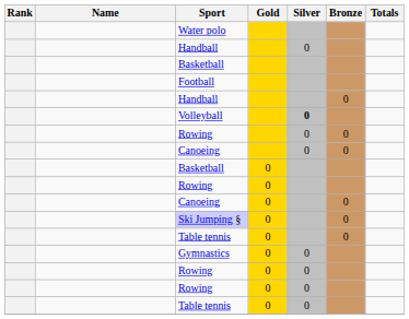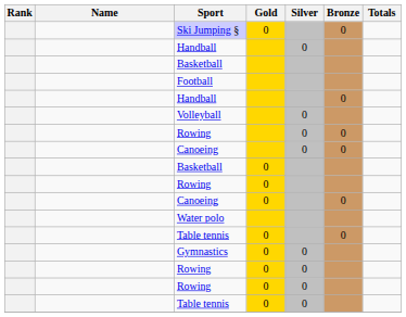rows swapped: Water polo <-> Ski Jumping §
Volleyball | Silver: bold -> normal
